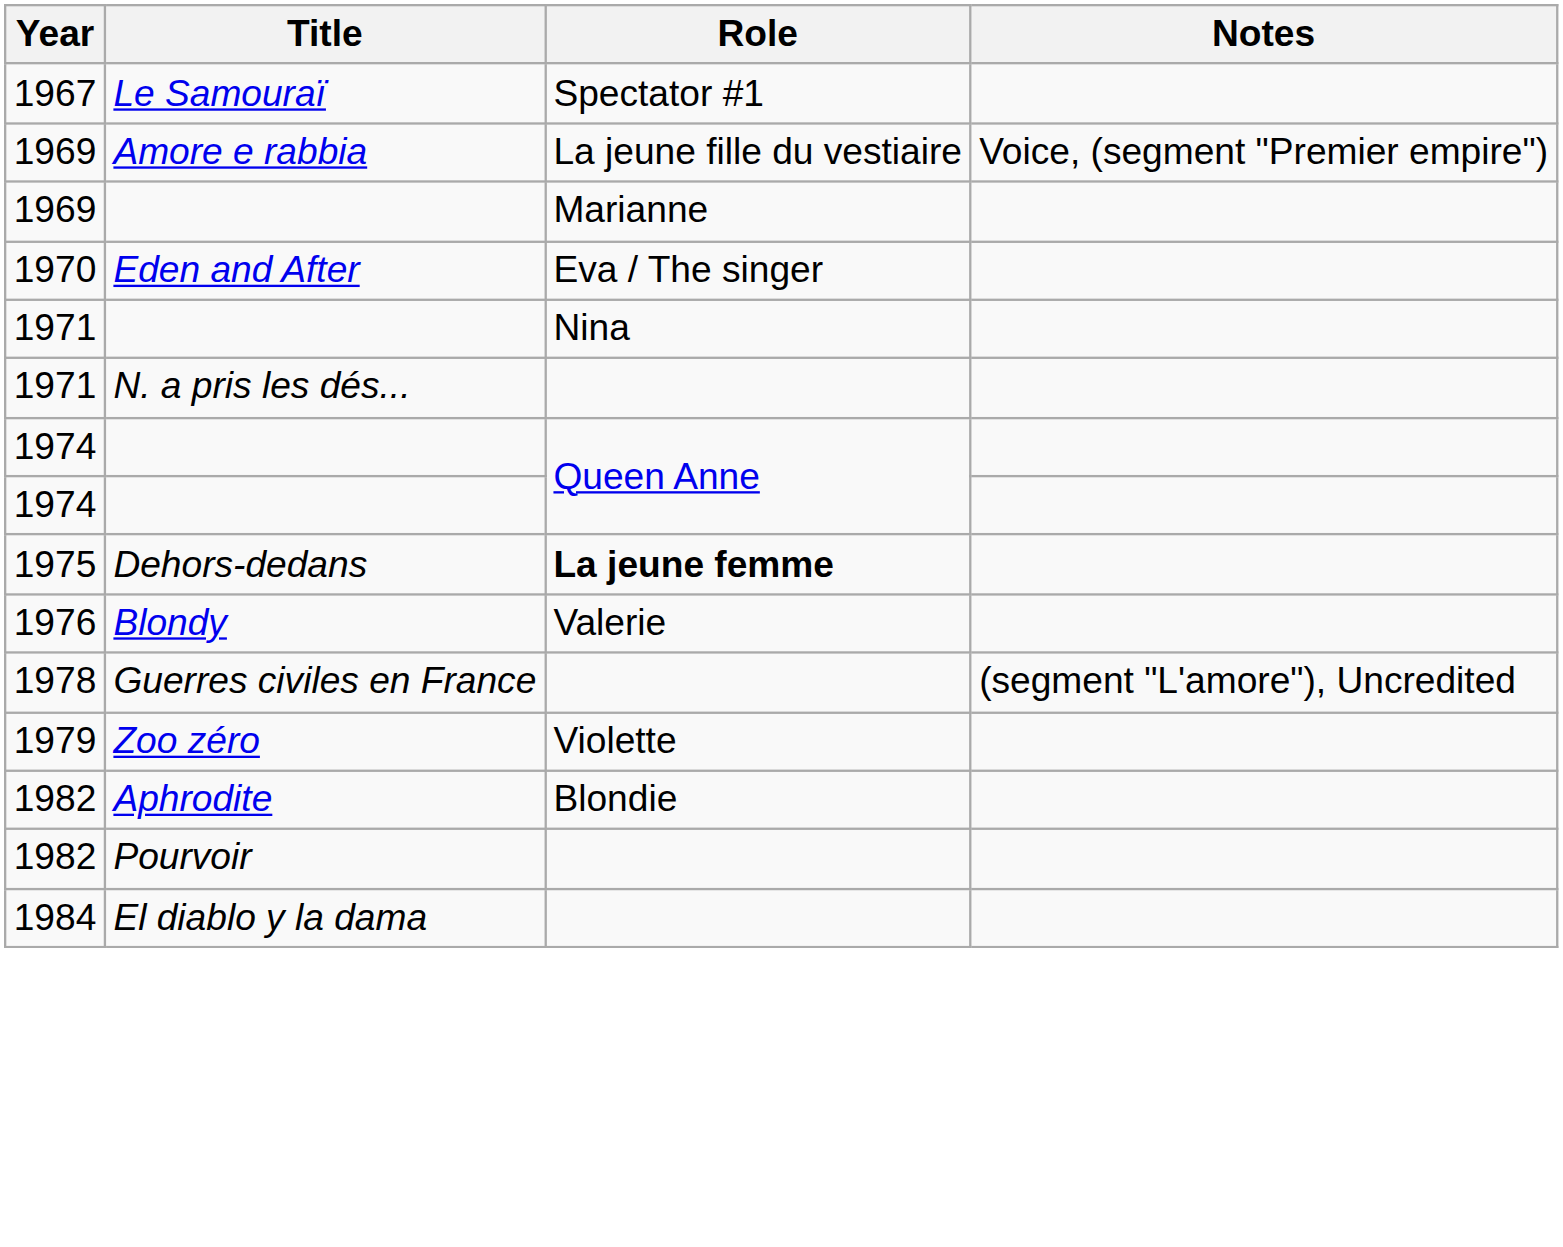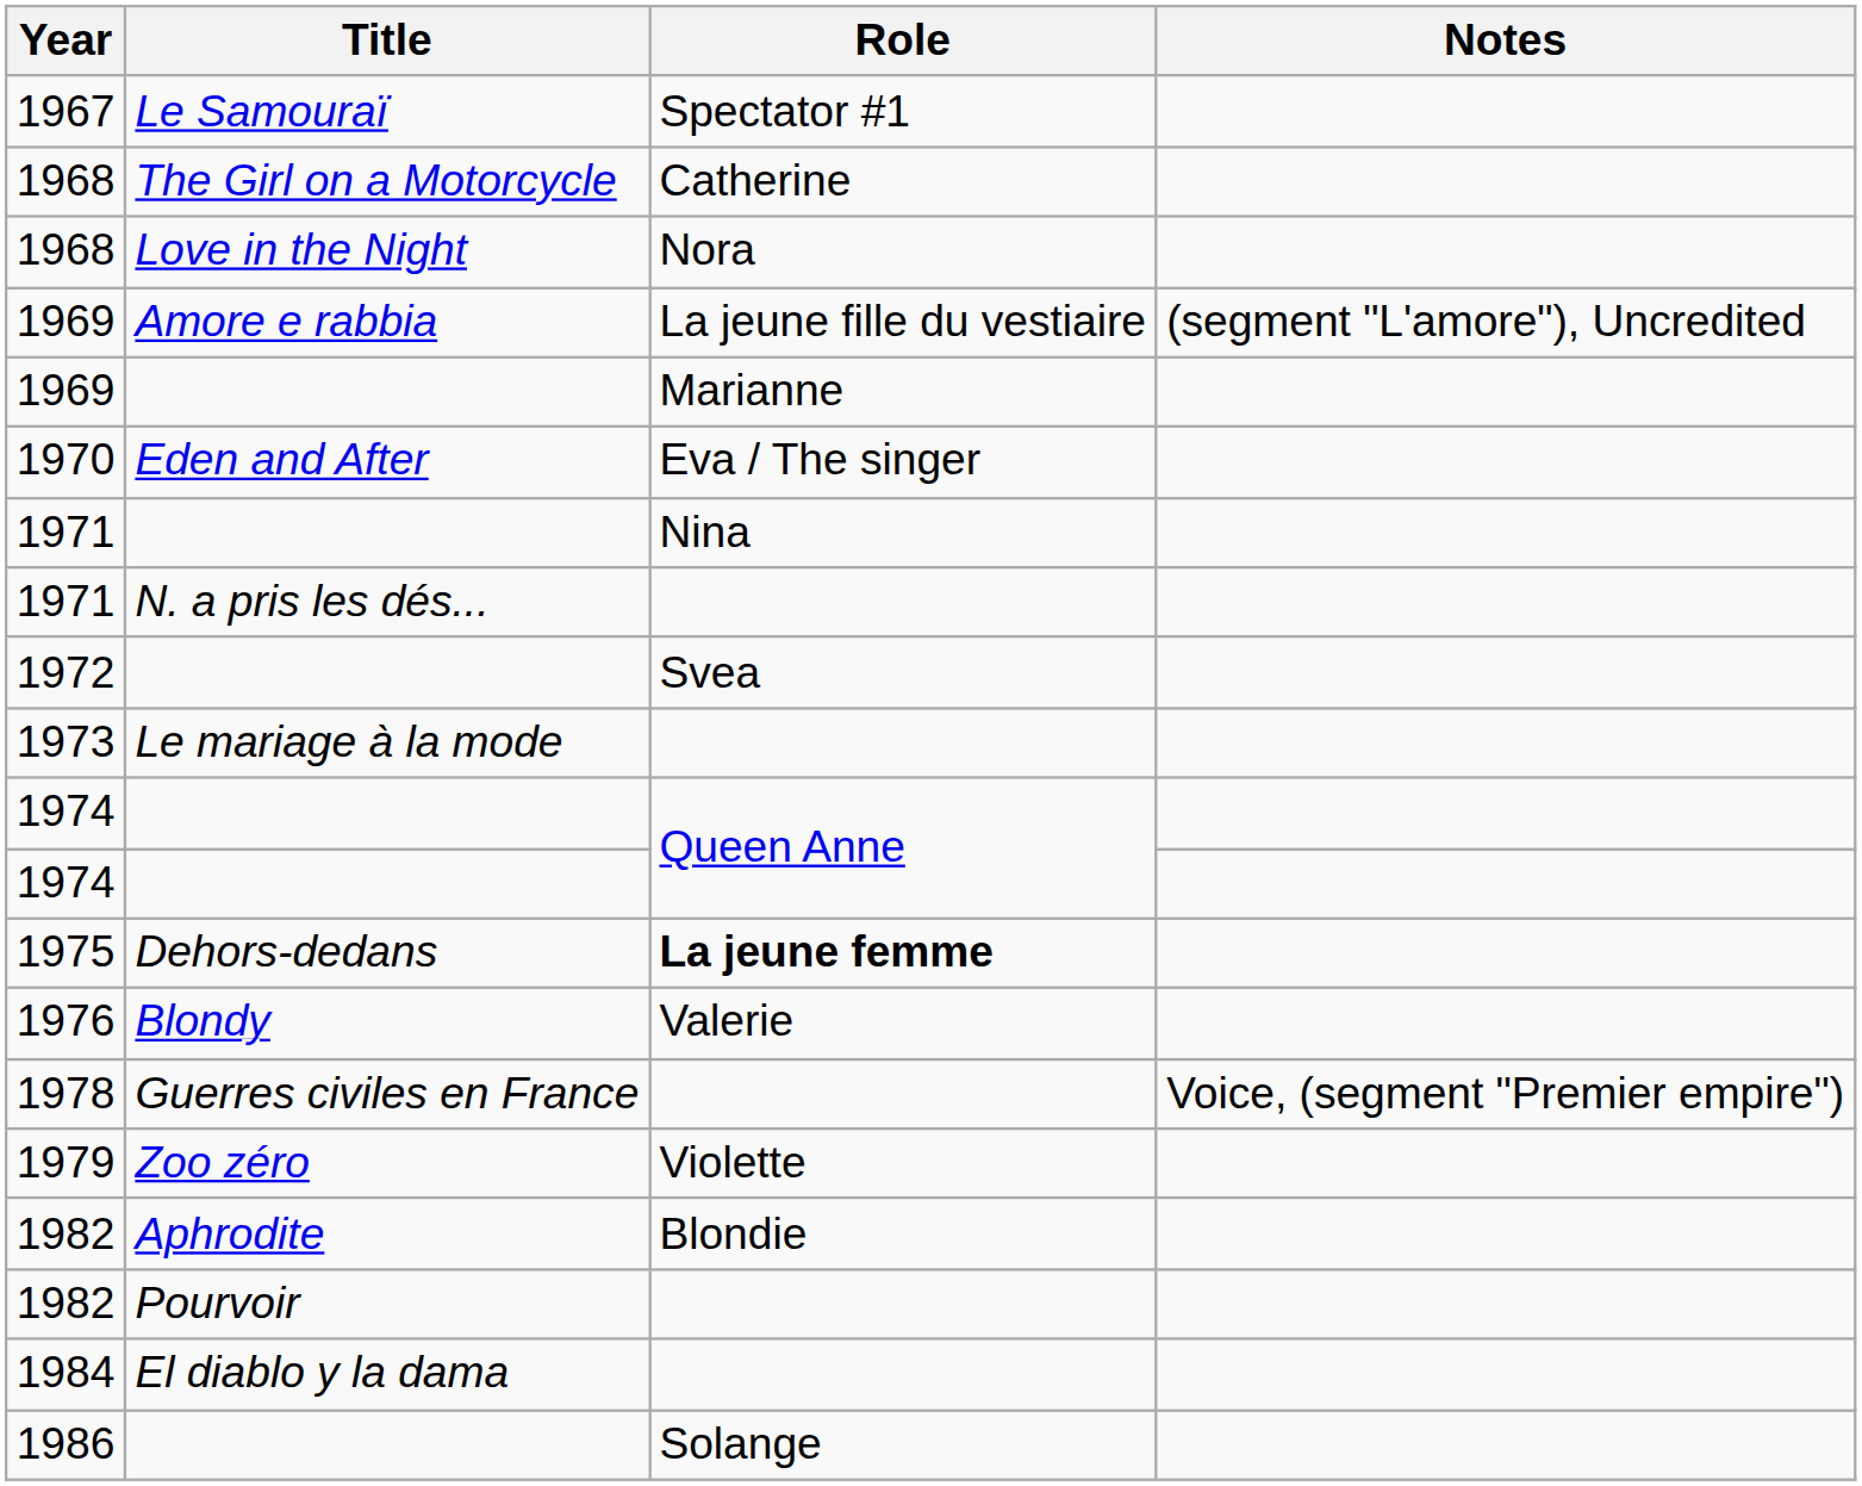+ row: 1968 | The Girl on a Motorcycle | Catherine
+ row: 1968 | Love in the Night | Nora
1969 / Amore e rabbia | Notes: Voice, (segment "Premier empire") -> (segment "L'amore"), Uncredited
+ row: 1972 | Svea
+ row: 1973 | Le mariage à la mode
1978 | Notes: (segment "L'amore"), Uncredited -> Voice, (segment "Premier empire")
+ row: 1986 | Solange
